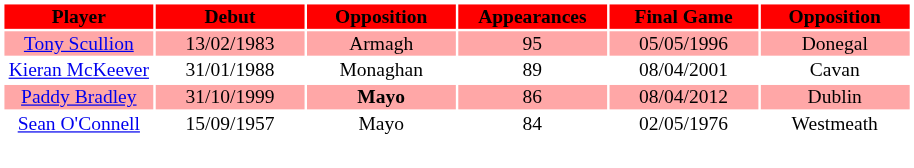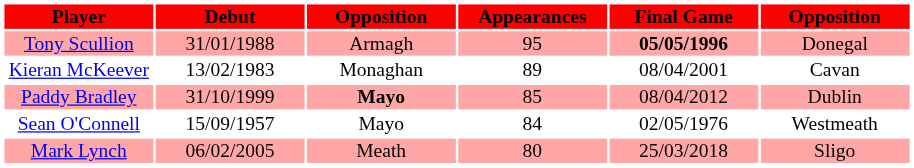Tony Scullion | Debut: 13/02/1983 -> 31/01/1988
Tony Scullion | Final Game: normal -> bold
Kieran McKeever | Debut: 31/01/1988 -> 13/02/1983
Paddy Bradley | Appearances: 86 -> 85
+ row: Mark Lynch | 06/02/2005 | Meath | 80 | 25/03/2018 | Sligo
